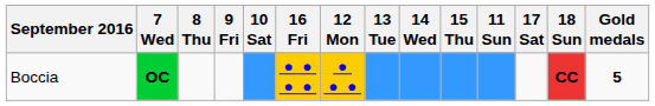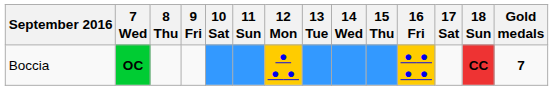columns swapped: 11 Sun <-> 16 Fri
Boccia | Gold medals: 5 -> 7
